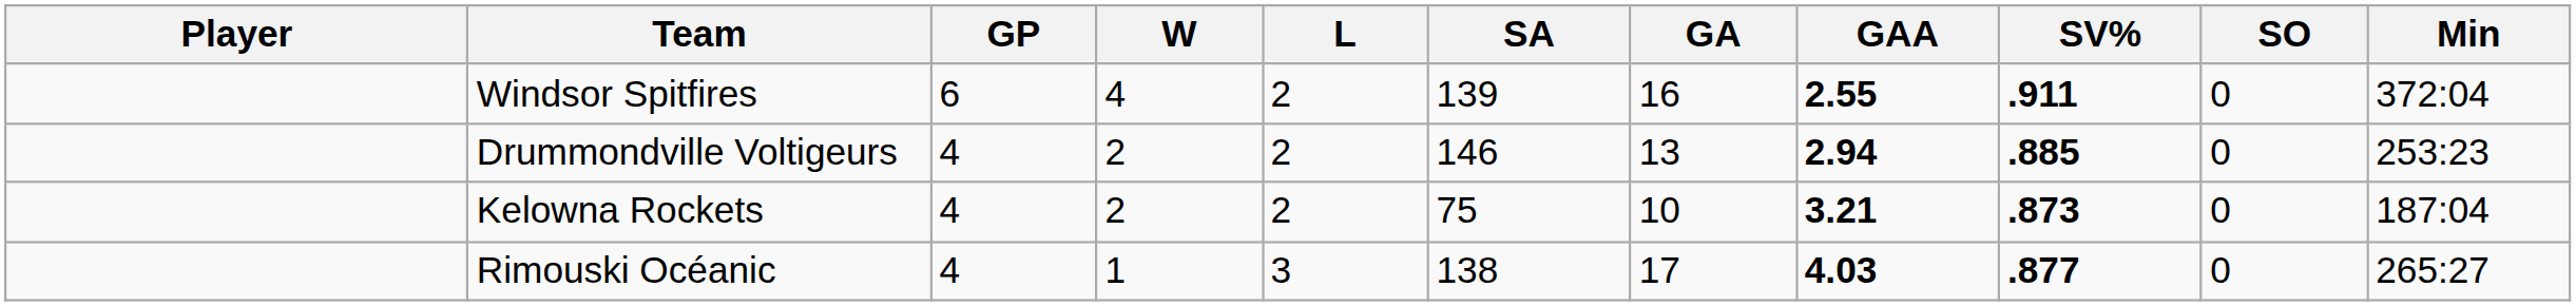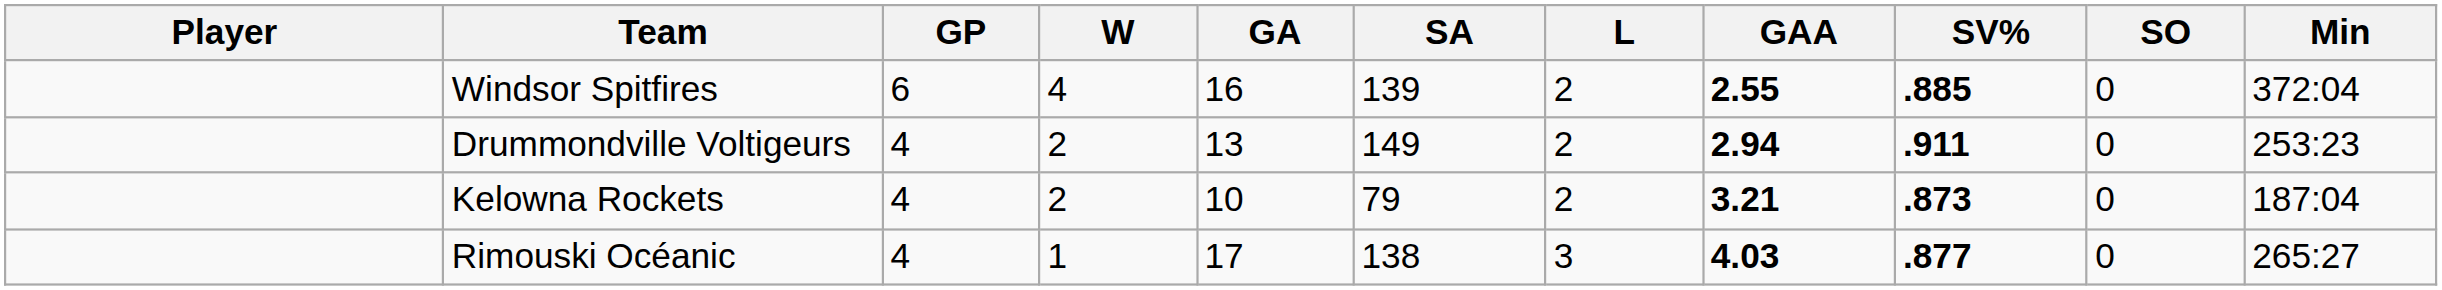columns swapped: L <-> GA
Windsor Spitfires | SV%: .911 -> .885
Drummondville Voltigeurs | SA: 146 -> 149
Drummondville Voltigeurs | SV%: .885 -> .911
Kelowna Rockets | SA: 75 -> 79
